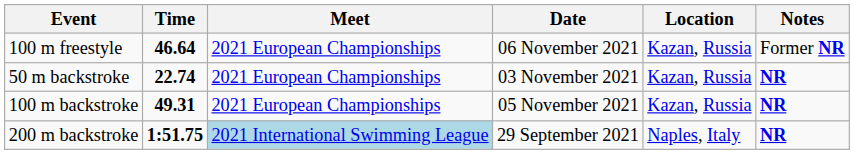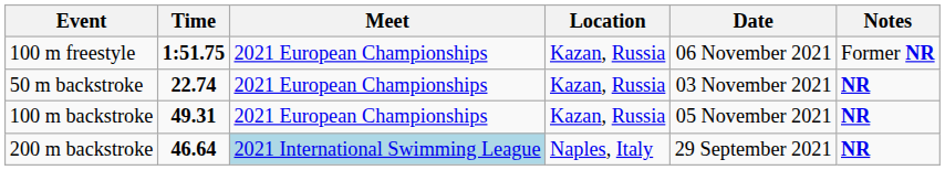columns swapped: Location <-> Date
100 m freestyle | Time: 46.64 -> 1:51.75
200 m backstroke | Time: 1:51.75 -> 46.64
